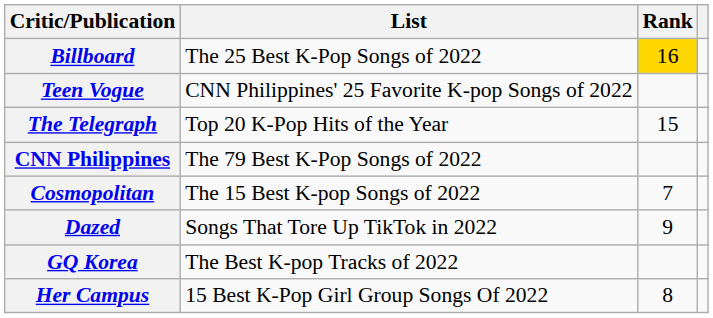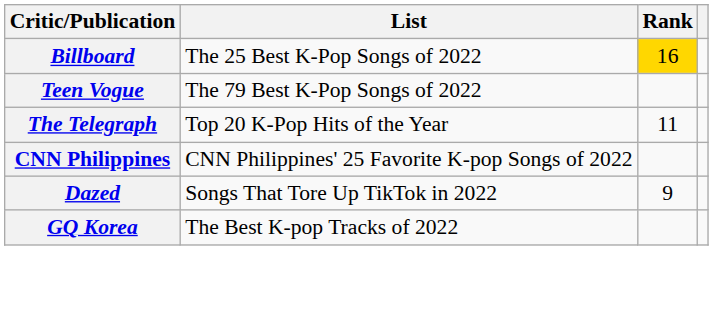Teen Vogue | List: CNN Philippines' 25 Favorite K-pop Songs of 2022 -> The 79 Best K-Pop Songs of 2022
The Telegraph | Rank: 15 -> 11
CNN Philippines | List: The 79 Best K-Pop Songs of 2022 -> CNN Philippines' 25 Favorite K-pop Songs of 2022
- row: Cosmopolitan | The 15 Best K-pop Songs of 2022 | 7
- row: Her Campus | 15 Best K-Pop Girl Group Songs Of 2022 | 8
